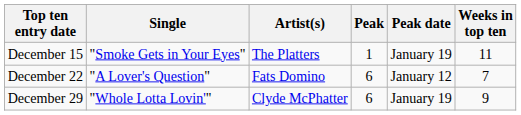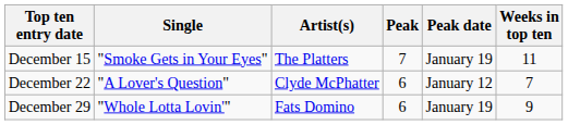December 15 | Peak: 1 -> 7
December 22 | Artist(s): Fats Domino -> Clyde McPhatter
December 29 | Artist(s): Clyde McPhatter -> Fats Domino
